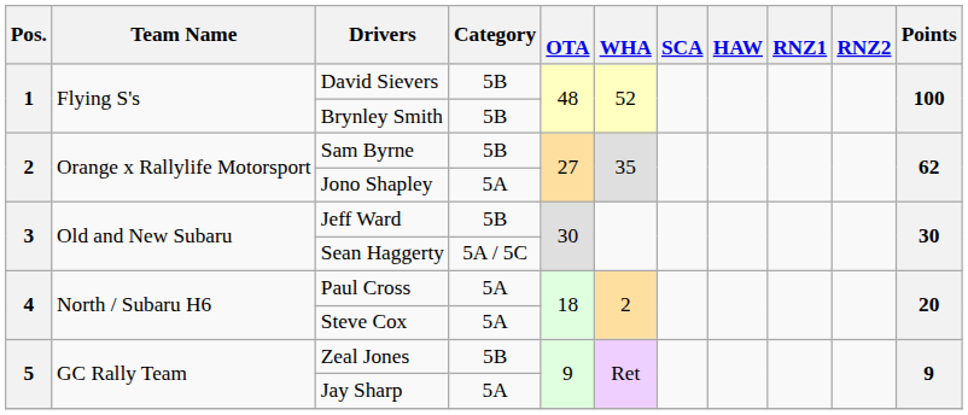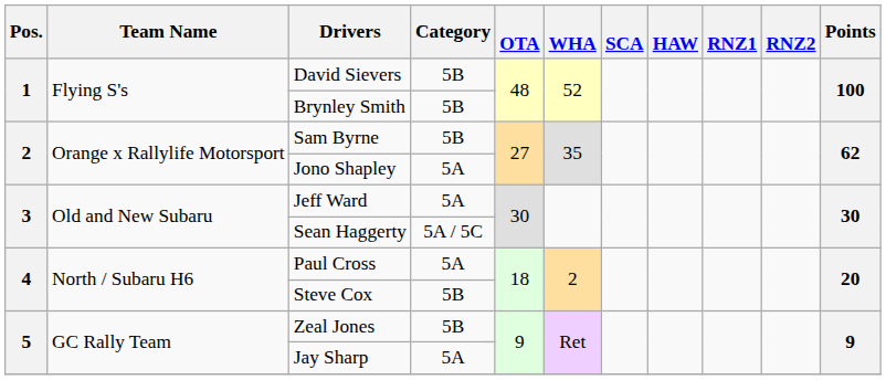Jeff Ward | Category: 5B -> 5A
Steve Cox | Category: 5A -> 5B
